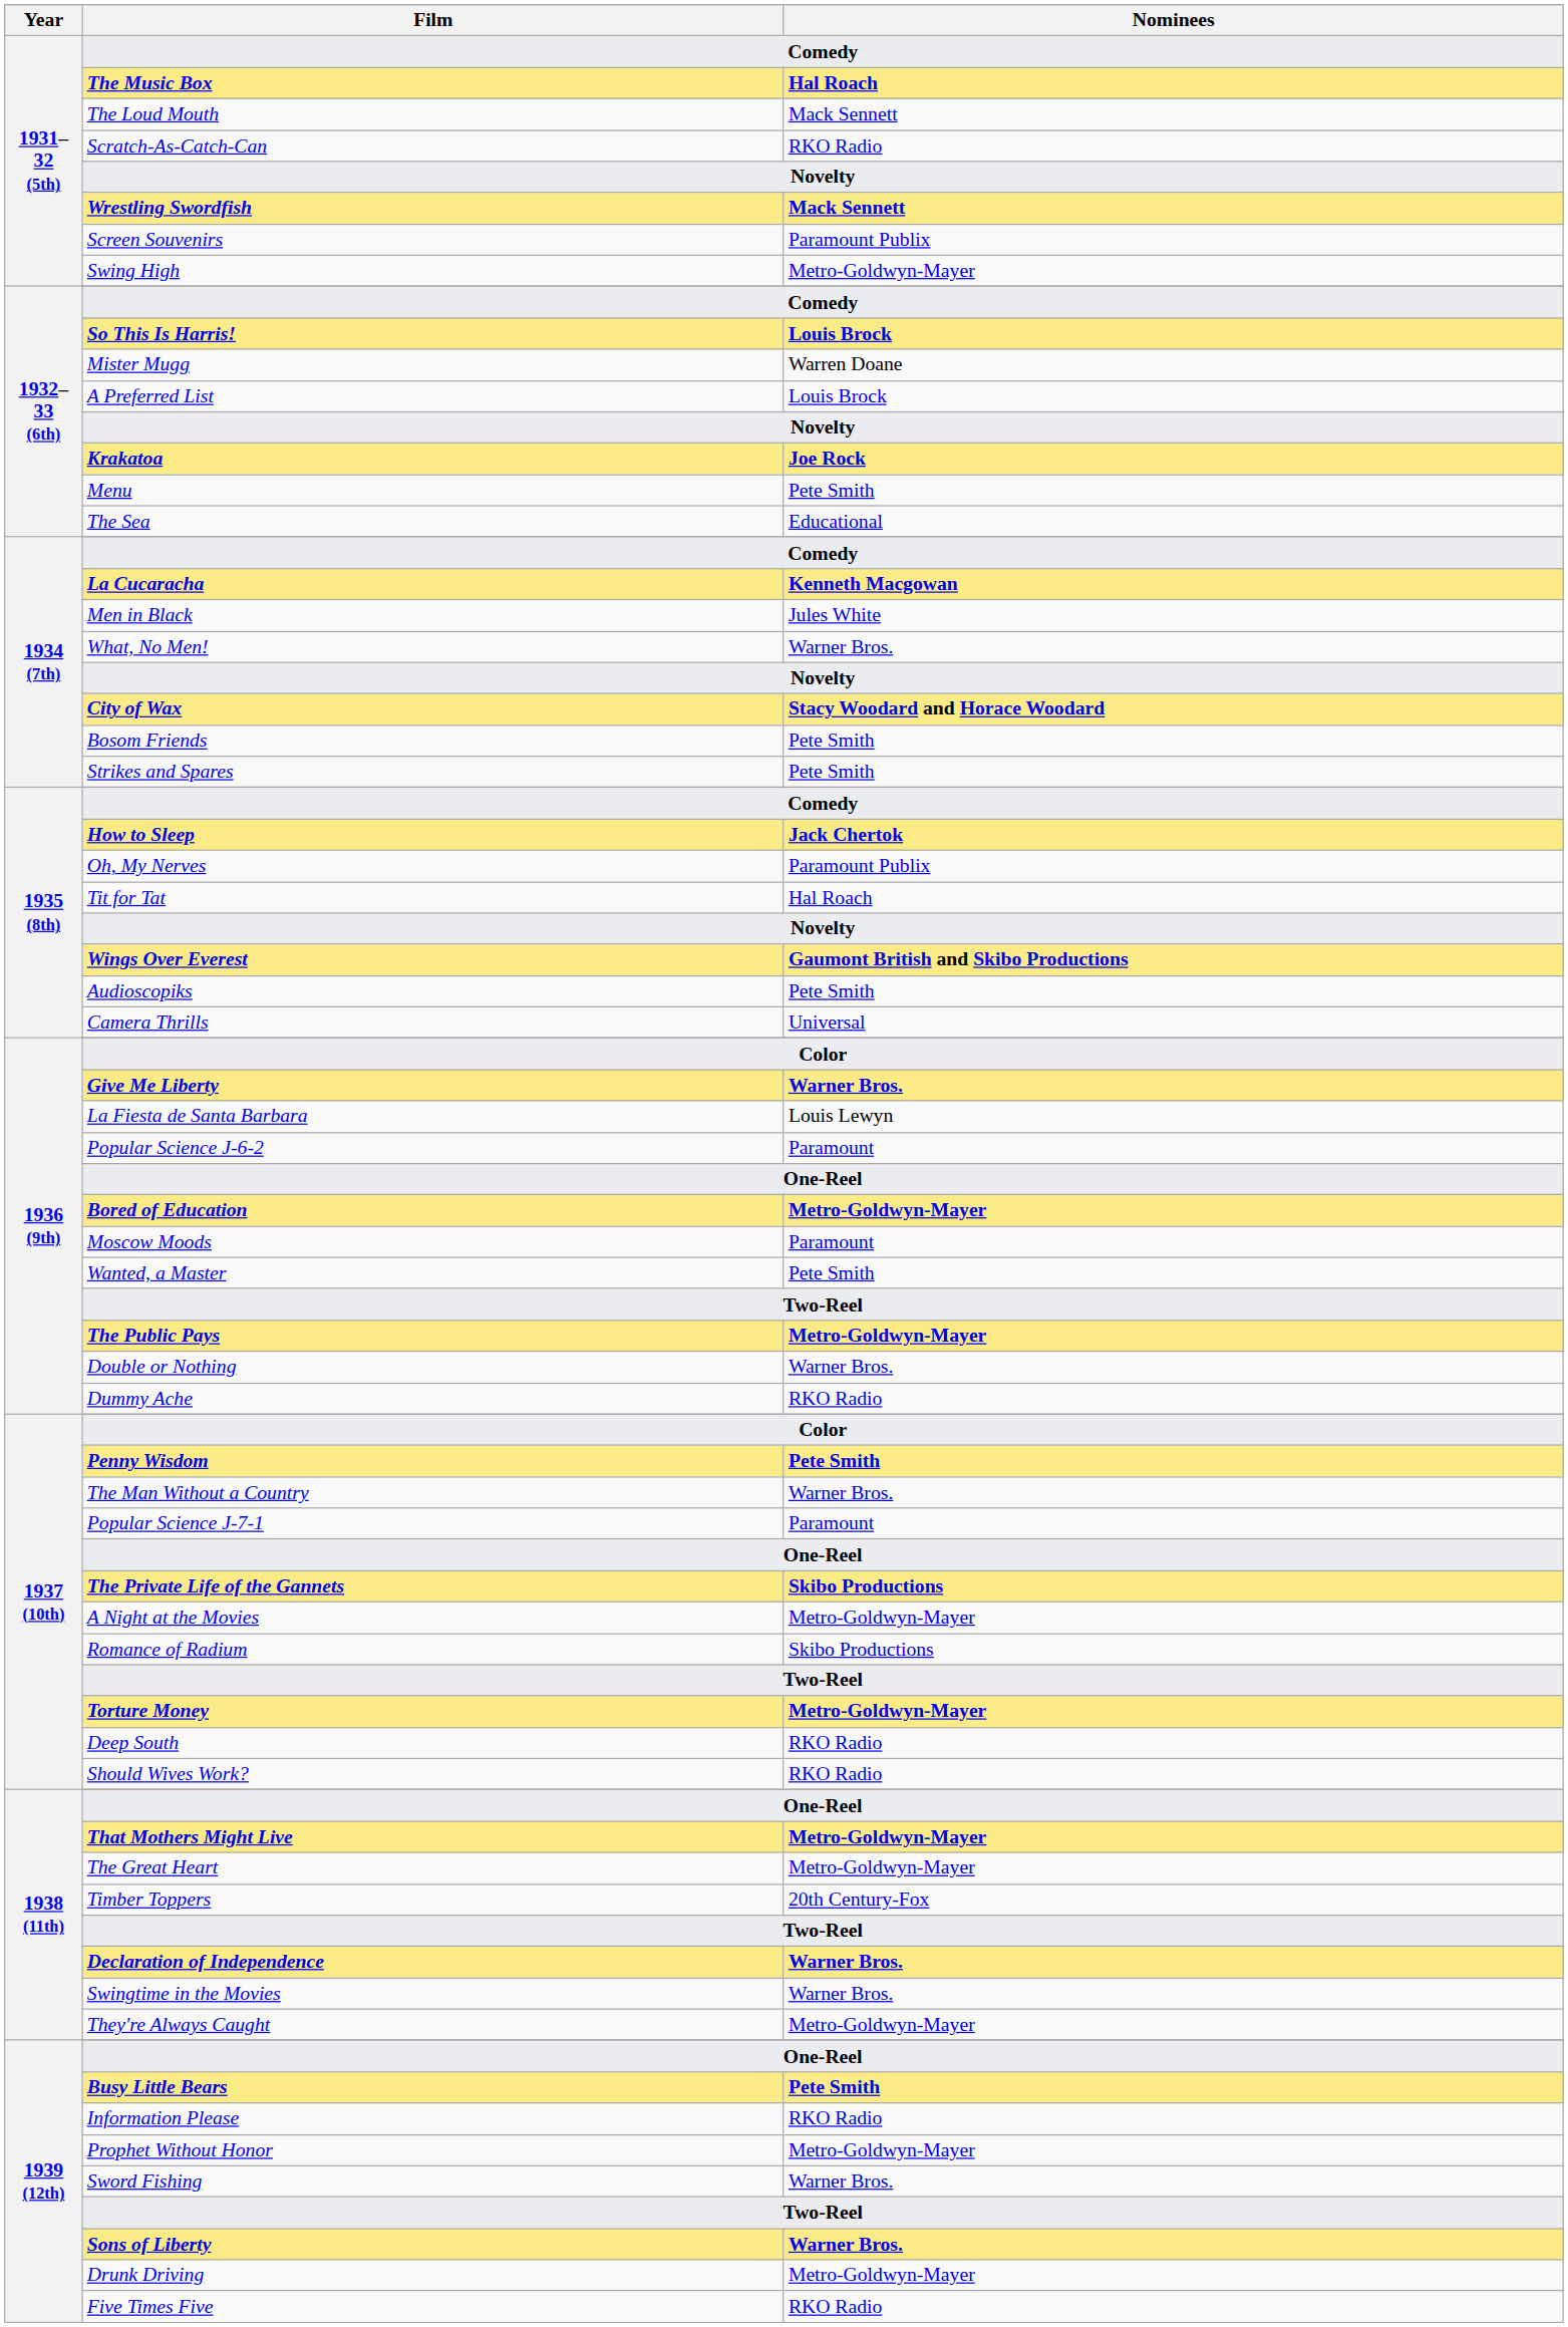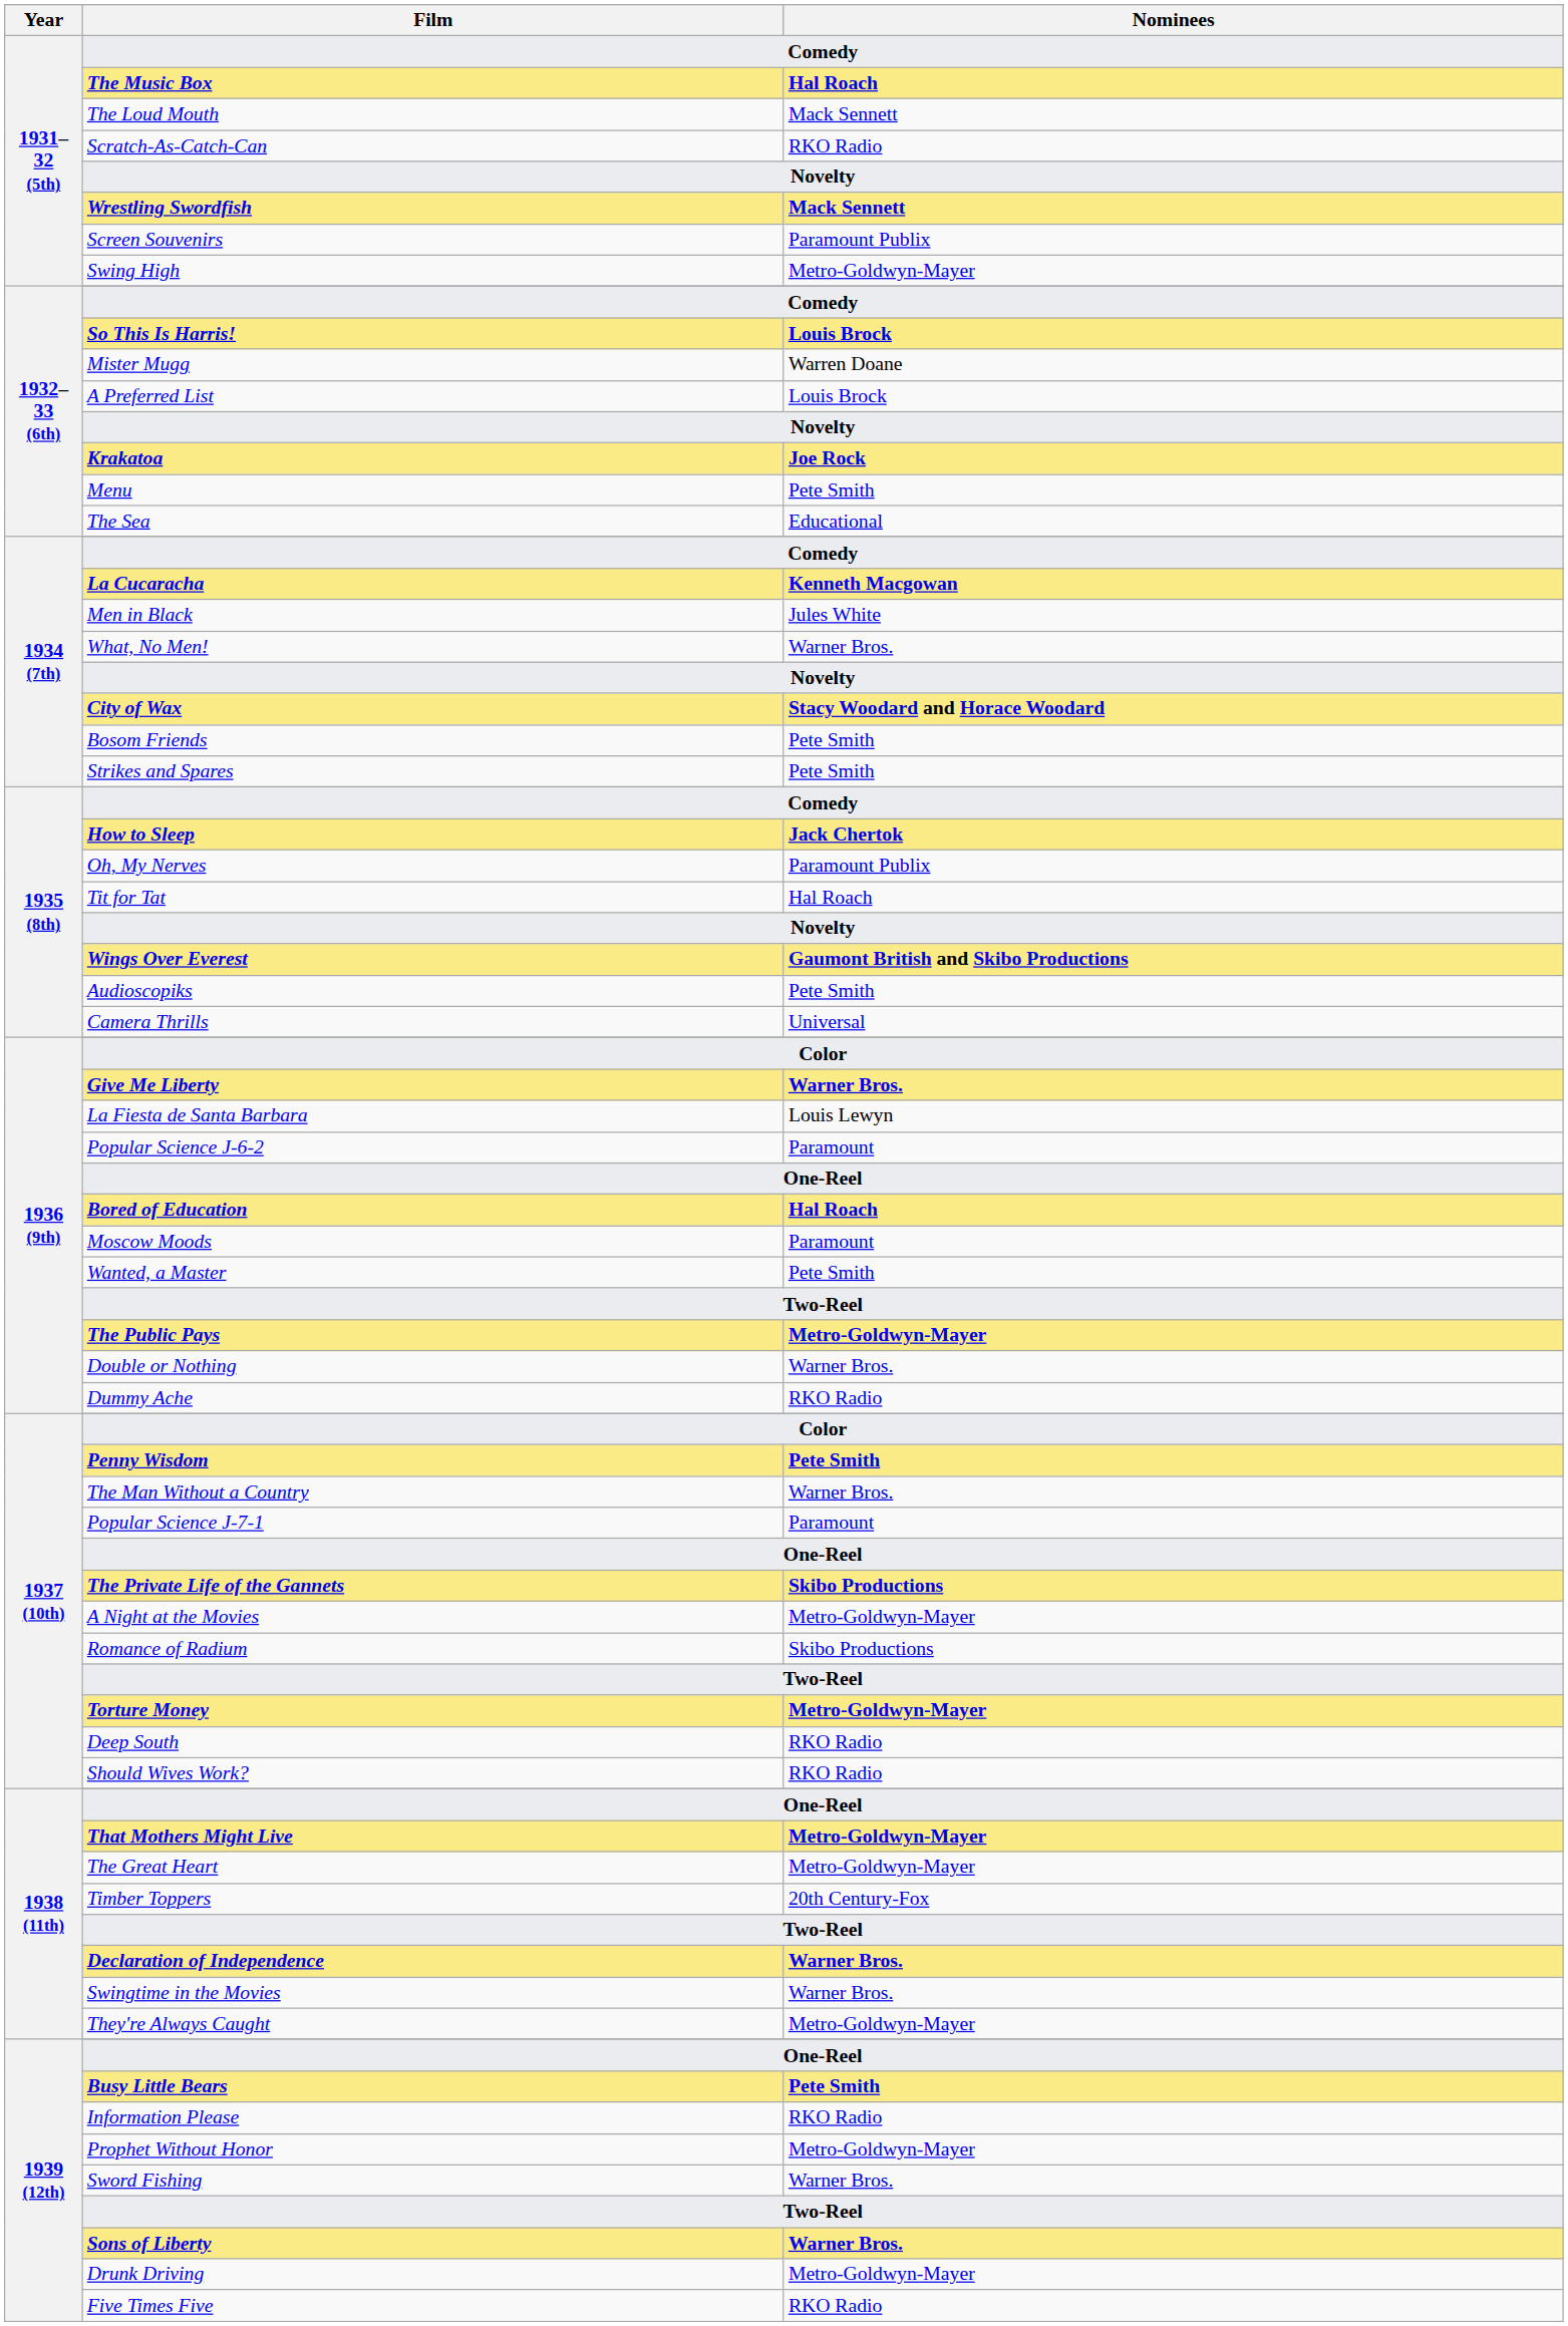Bored of Education | Nominees: Metro-Goldwyn-Mayer -> Hal Roach
